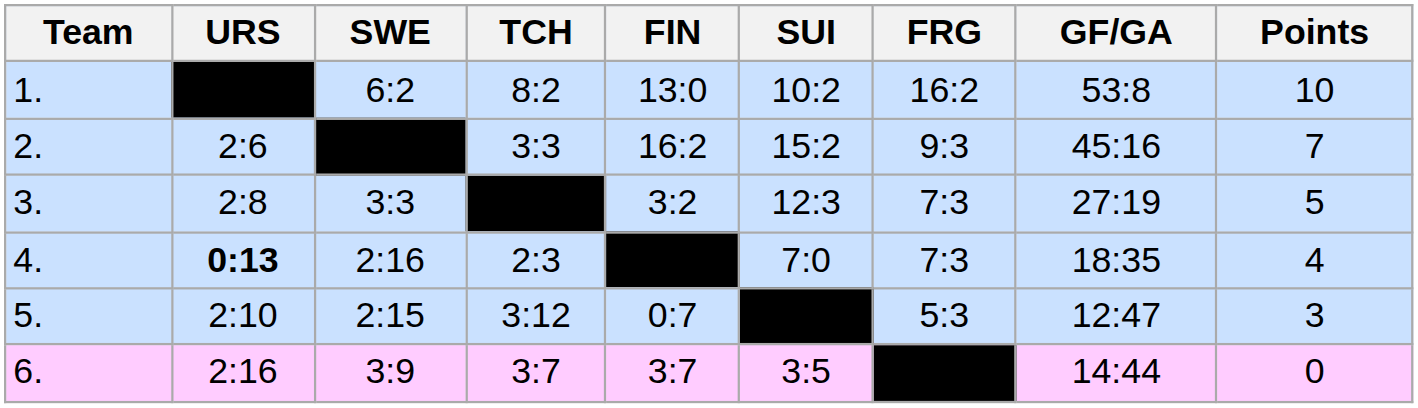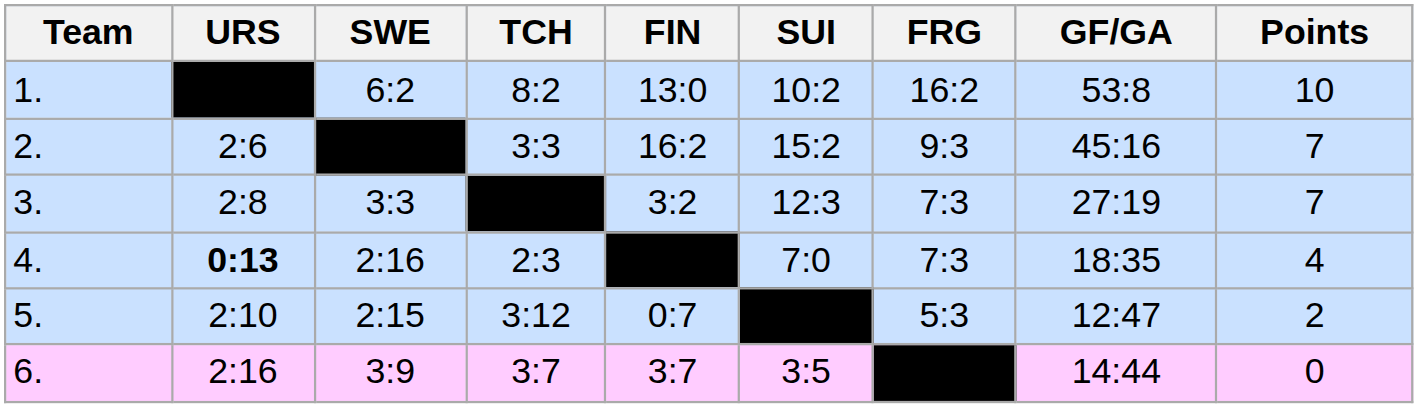3. | Points: 5 -> 7
5. | Points: 3 -> 2
